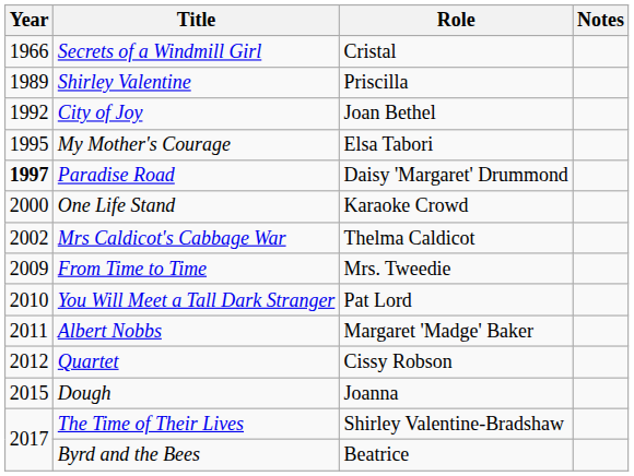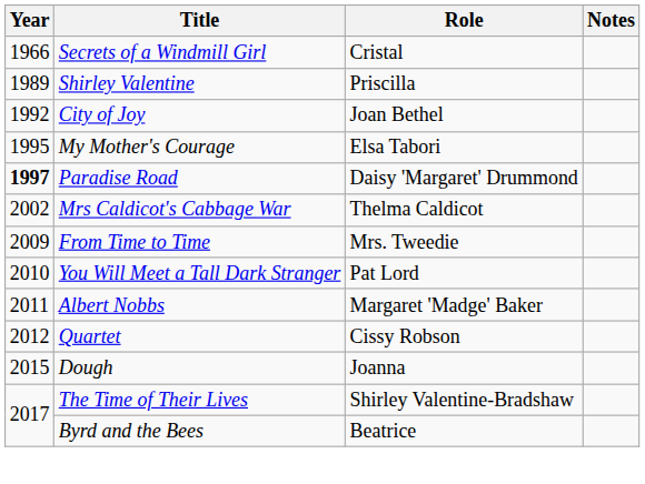- row: 2000 | One Life Stand | Karaoke Crowd
